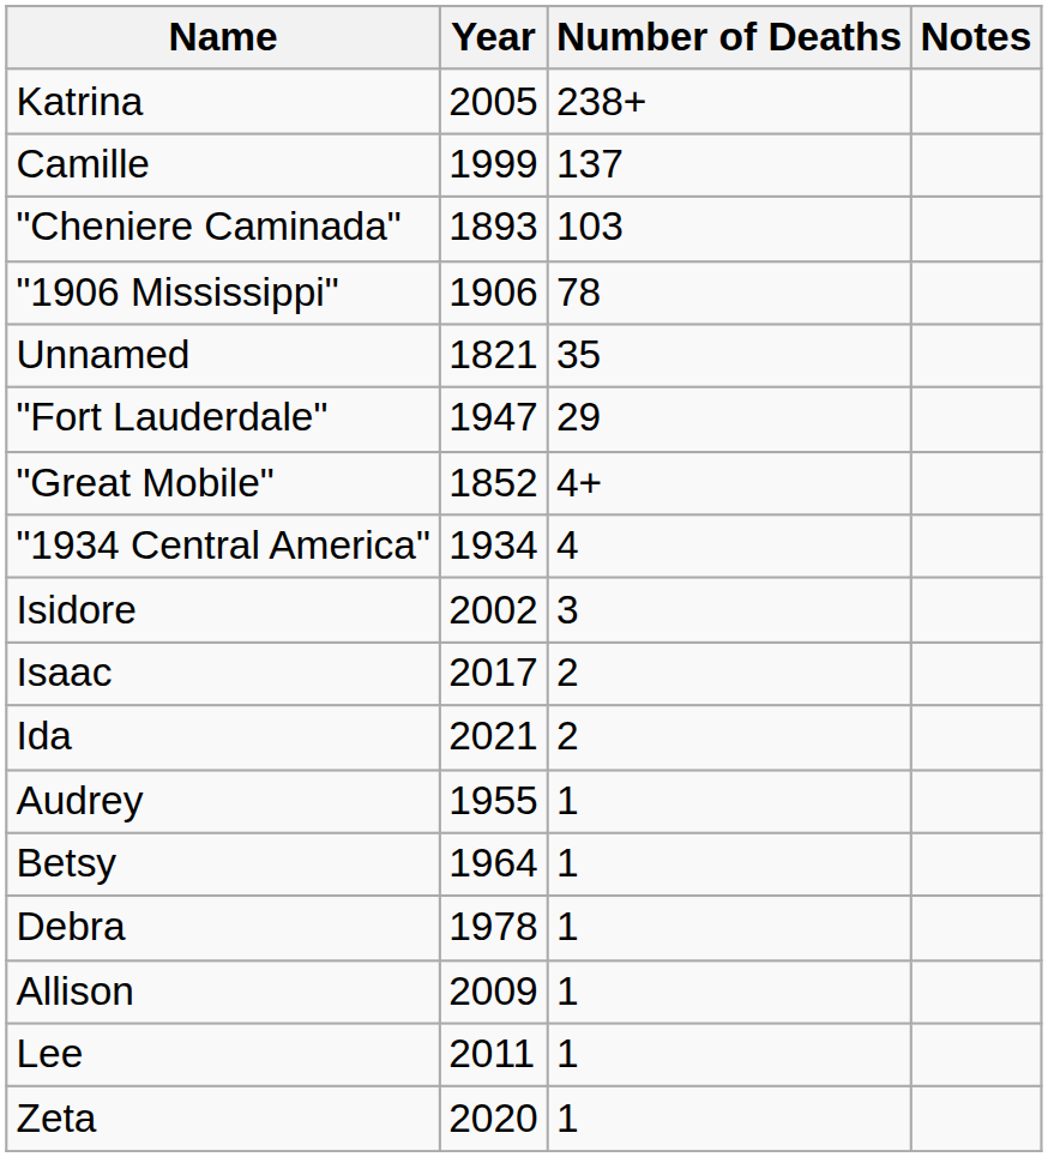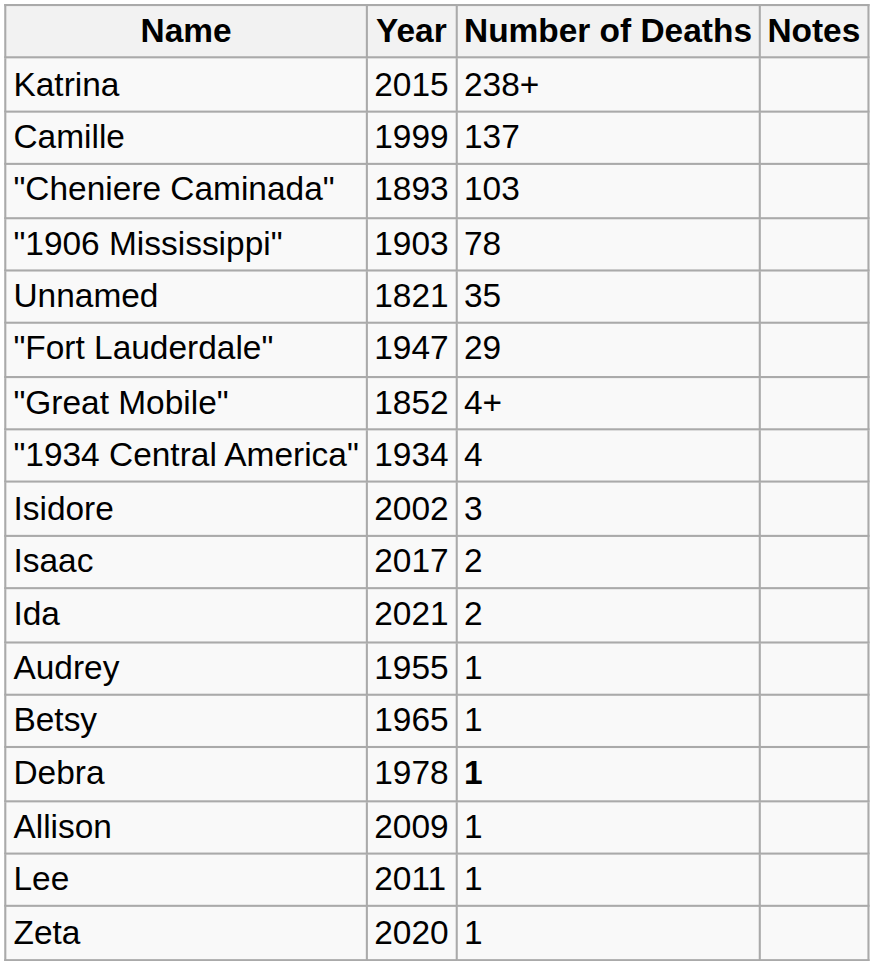Katrina | Year: 2005 -> 2015
"1906 Mississippi" | Year: 1906 -> 1903
Betsy | Year: 1964 -> 1965
Debra | Number of Deaths: normal -> bold
